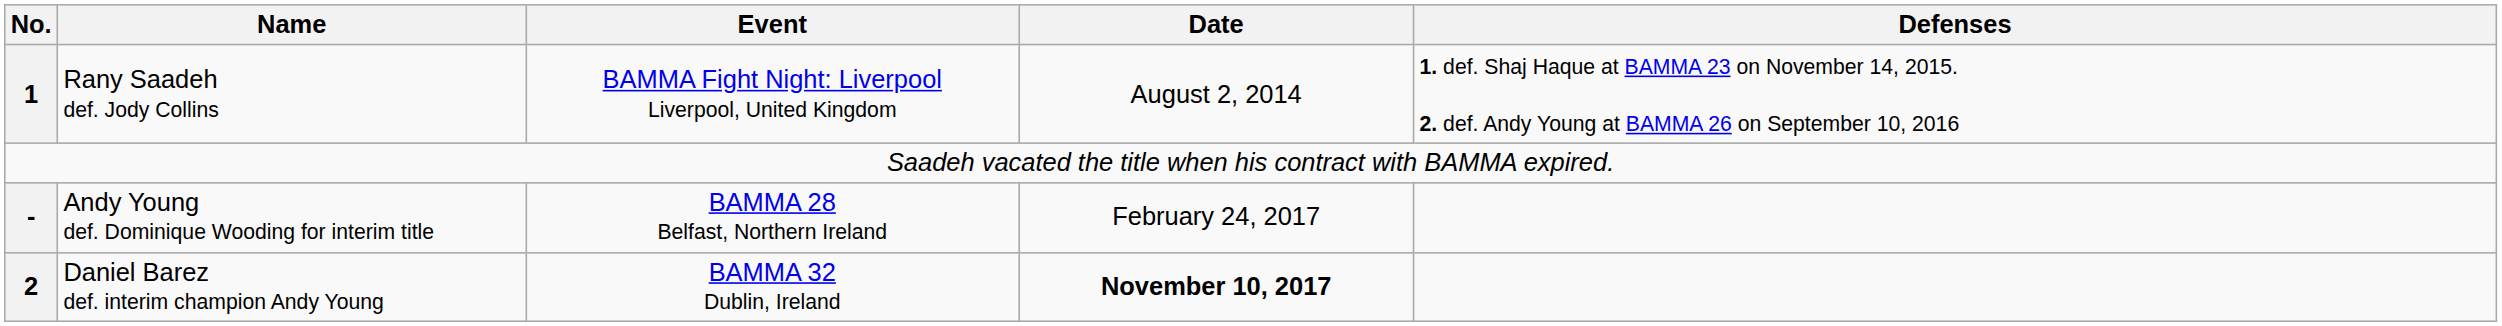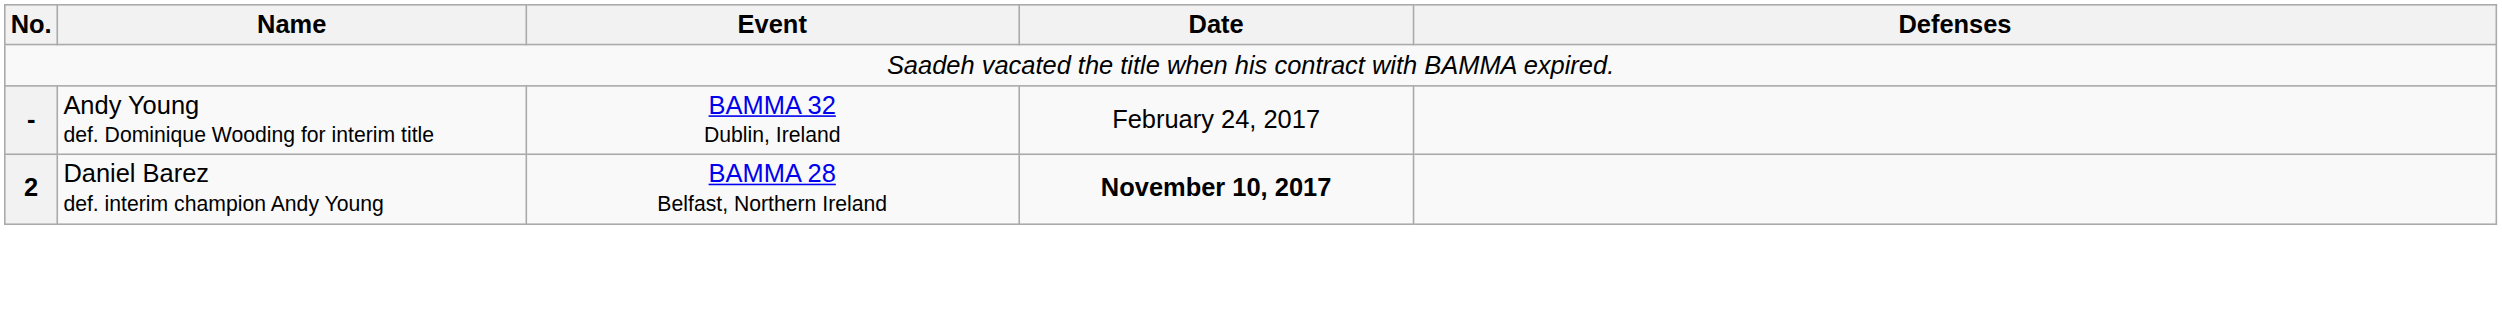- row: 1 | Rany Saadeh def. Jody Collins | BAMMA Fight Night: Liverpool Liverpool, United Kingdom | August 2, 2014 | 1. def. Shaj Haque at BAMMA 23 on November 14, 2015. 2. def. Andy Young at BAMMA 26 on September 10, 2016
Andy Young def. Dominique Wooding for interim title | Event: BAMMA 28 Belfast, Northern Ireland -> BAMMA 32 Dublin, Ireland
Daniel Barez def. interim champion Andy Young | Event: BAMMA 32 Dublin, Ireland -> BAMMA 28 Belfast, Northern Ireland
